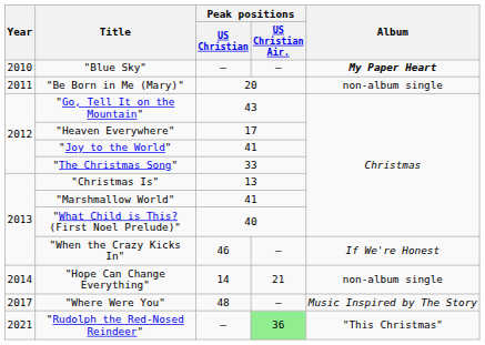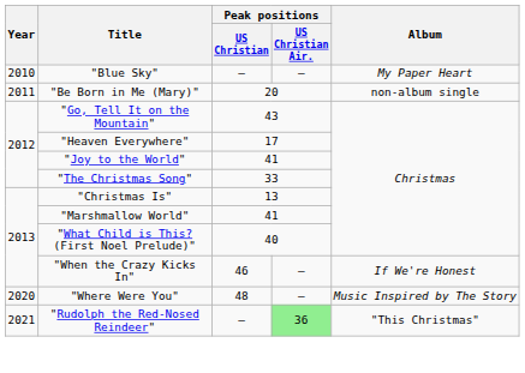"Blue Sky" | Album: bold -> normal
- row: 2014 | "Hope Can Change Everything" | 14 | 21 | non-album single
"Where Were You" | Year: 2017 -> 2020
